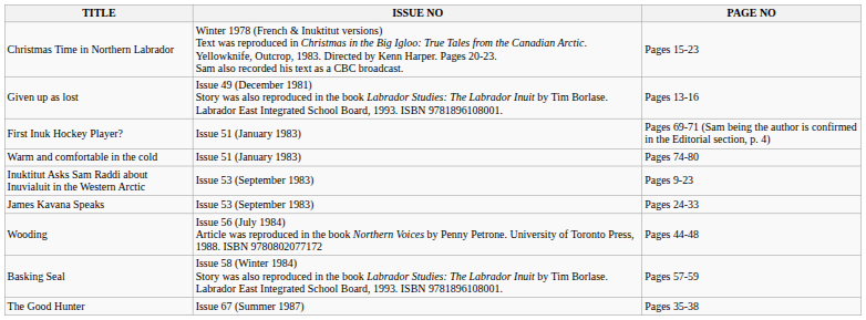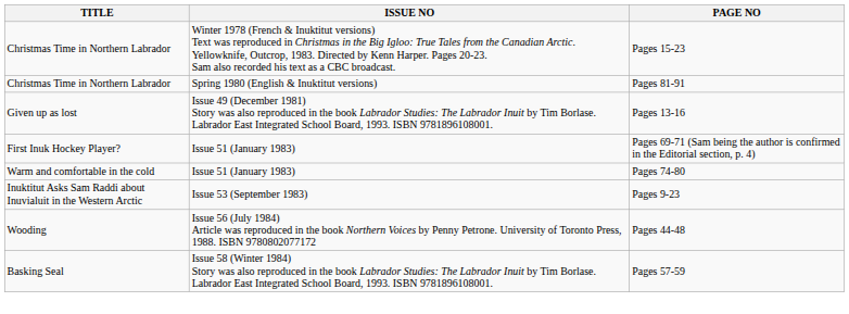+ row: Christmas Time in Northern Labrador | Spring 1980 (English & Inuktitut versions) | Pages 81-91
- row: James Kavana Speaks | Issue 53 (September 1983) | Pages 24-33
- row: The Good Hunter | Issue 67 (Summer 1987) | Pages 35-38
